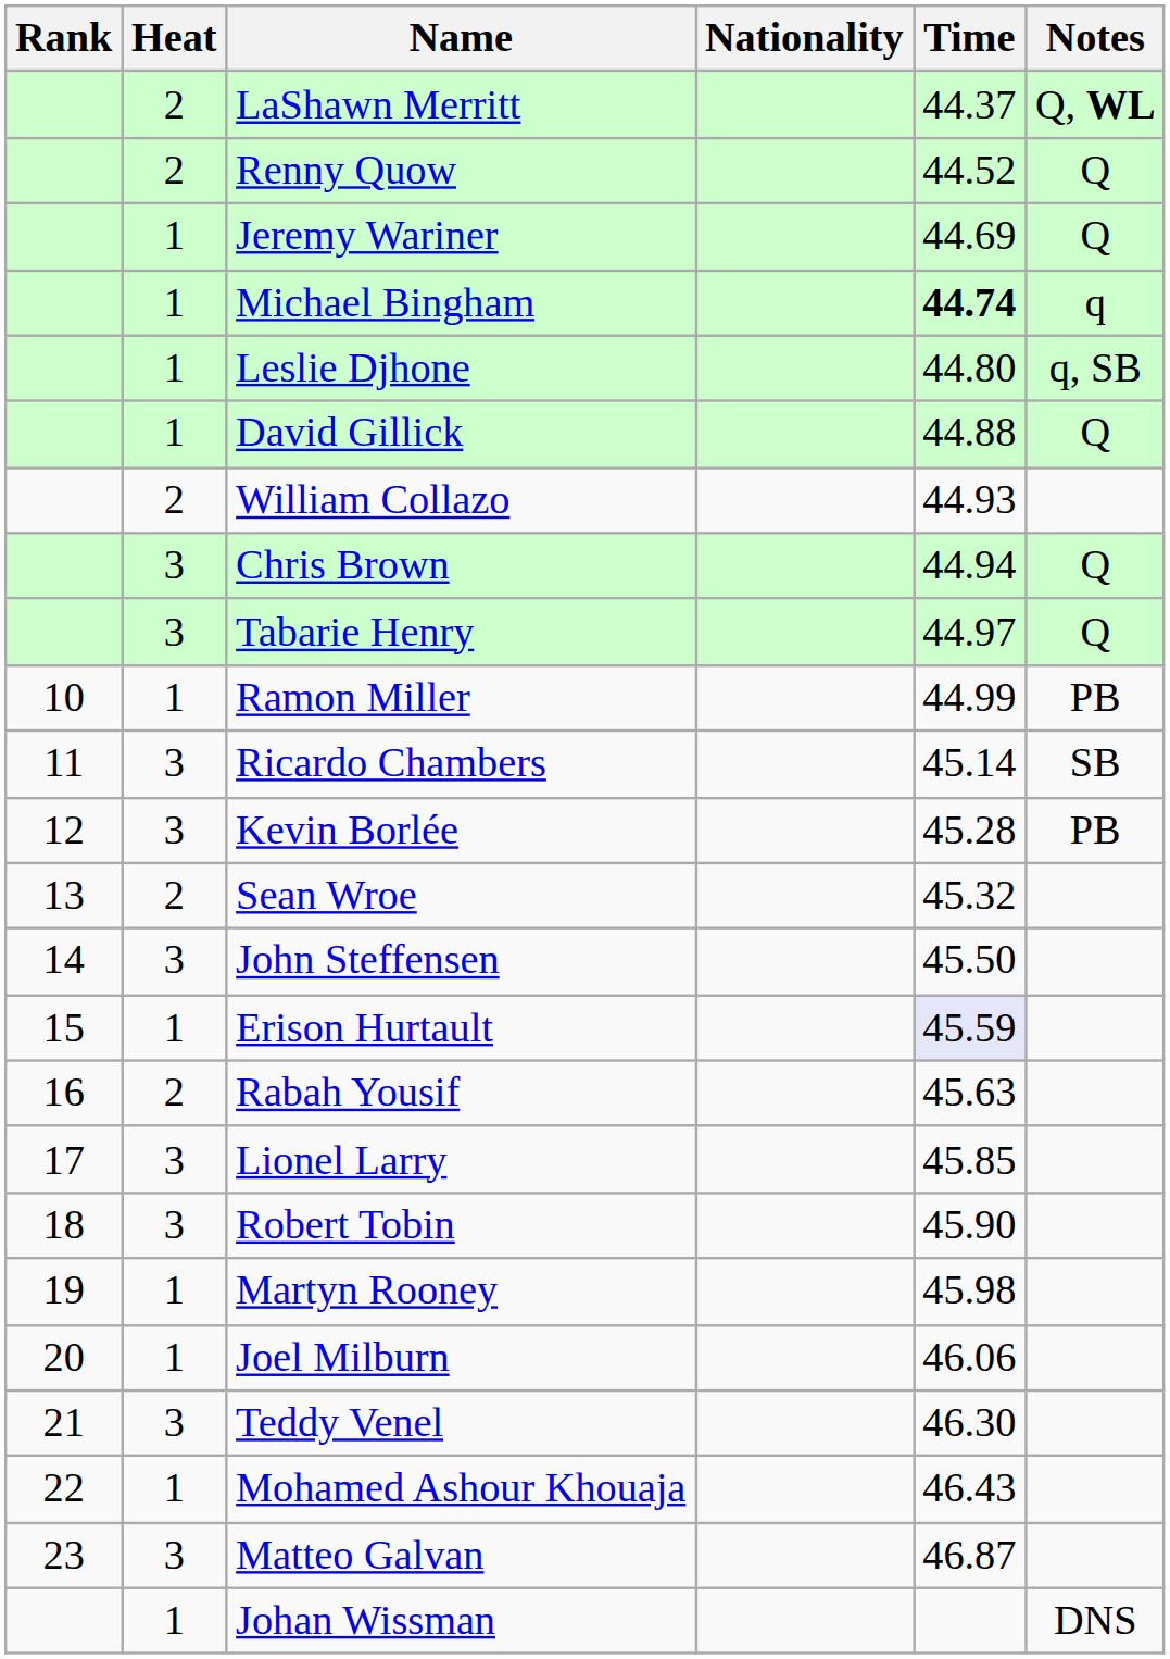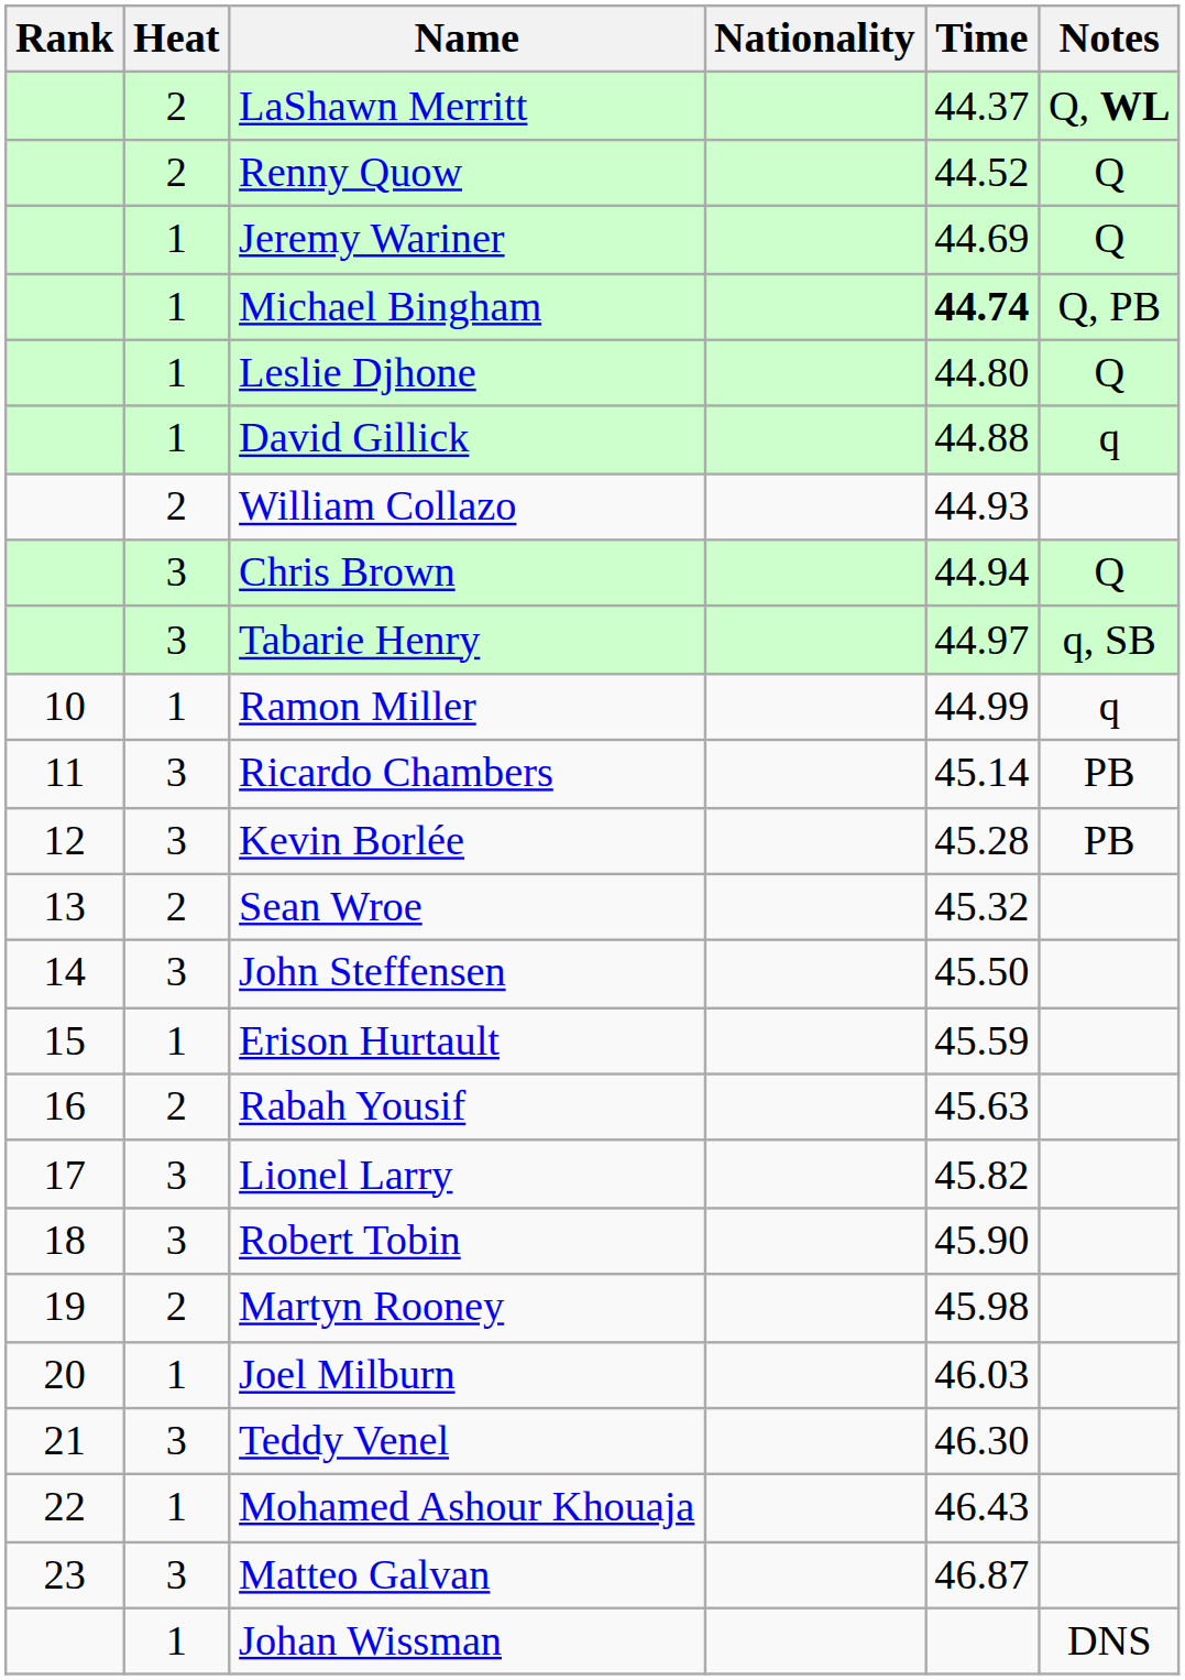Michael Bingham | Notes: q -> Q, PB
Leslie Djhone | Notes: q, SB -> Q
David Gillick | Notes: Q -> q
Tabarie Henry | Notes: Q -> q, SB
Ramon Miller | Notes: PB -> q
Ricardo Chambers | Notes: SB -> PB
Erison Hurtault | Time: lavender background -> no background
Lionel Larry | Time: 45.85 -> 45.82
Martyn Rooney | Heat: 1 -> 2
Joel Milburn | Time: 46.06 -> 46.03
